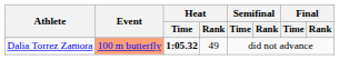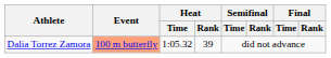Dalia Torrez Zamora | Heat / Time: bold -> normal
Dalia Torrez Zamora | Heat / Rank: 49 -> 39
